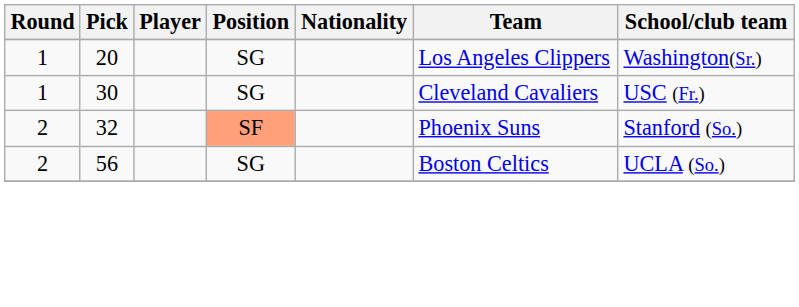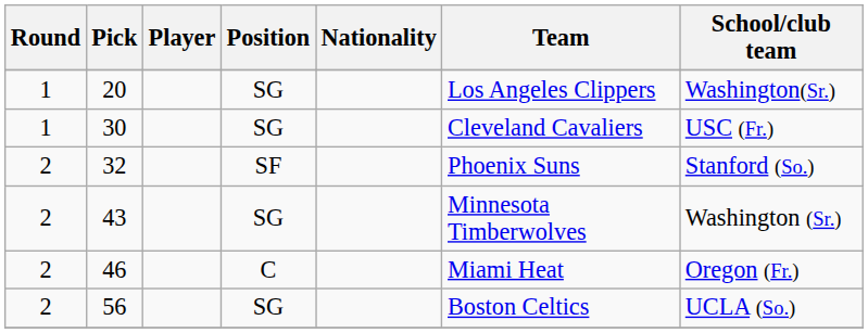32 | Position: lightsalmon background -> no background
+ row: 2 | 43 | SG | Minnesota Timberwolves | Washington (Sr.)
+ row: 2 | 46 | C | Miami Heat | Oregon (Fr.)
